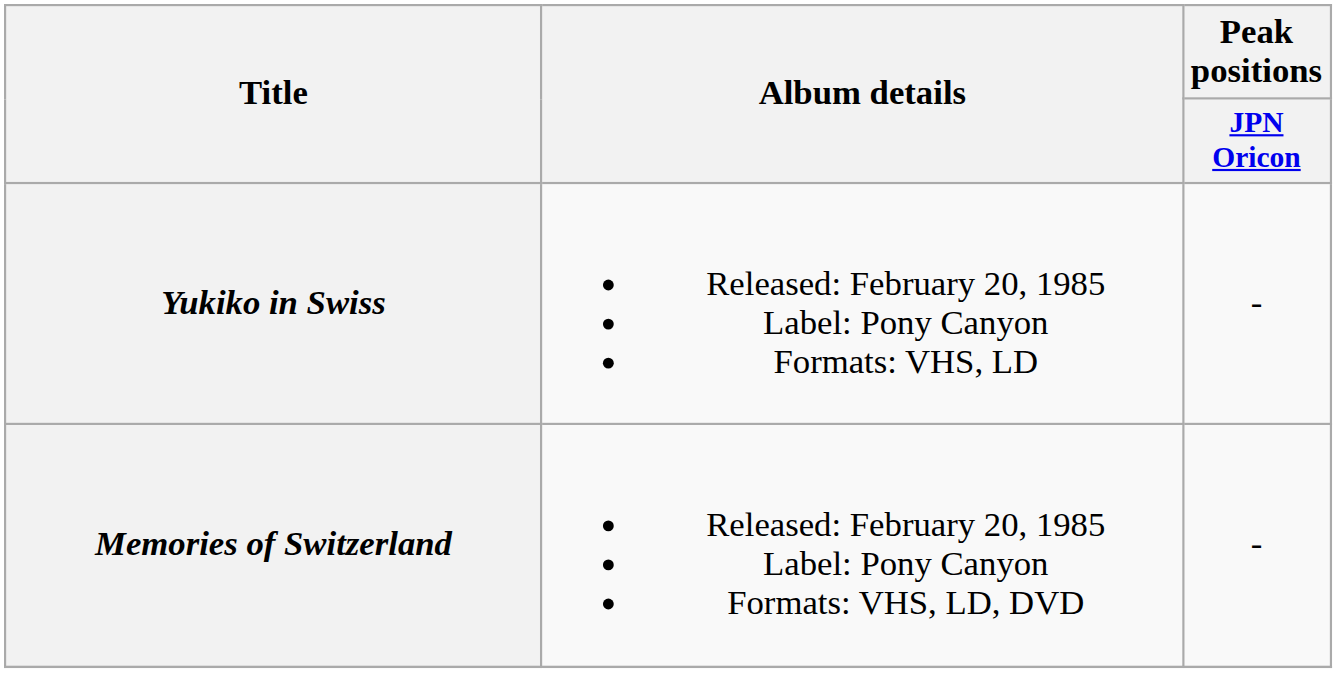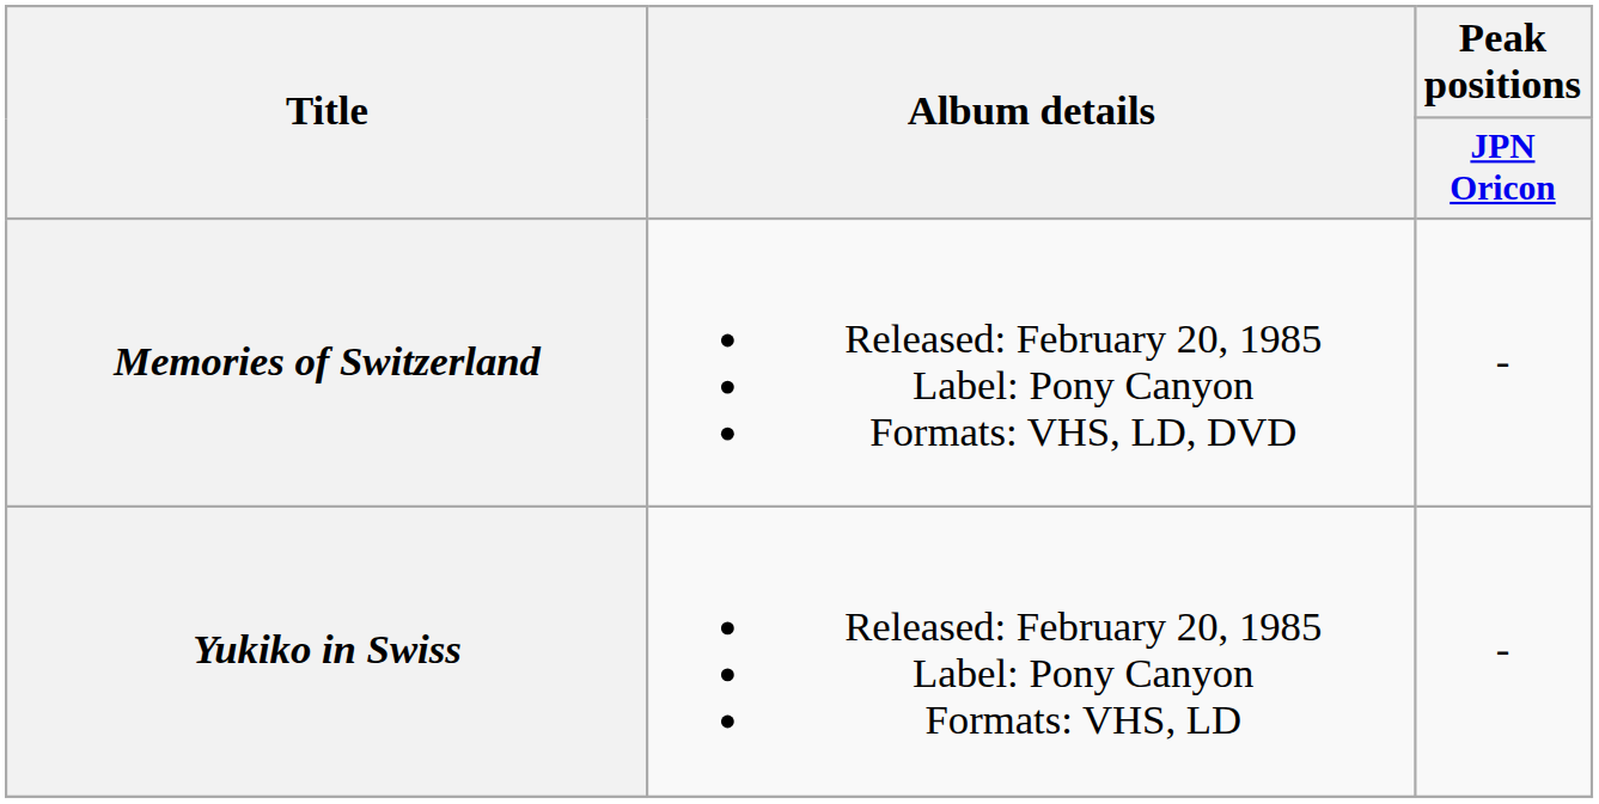rows swapped: Yukiko in Swiss <-> Memories of Switzerland
